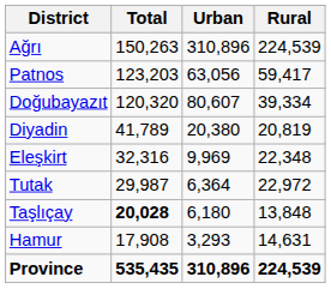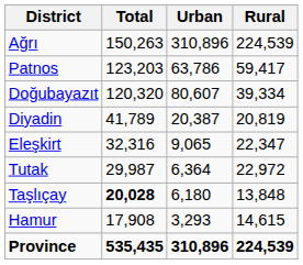Patnos | Urban: 63,056 -> 63,786
Diyadin | Urban: 20,380 -> 20,387
Eleşkirt | Urban: 9,969 -> 9,065
Eleşkirt | Rural: 22,348 -> 22,347
Hamur | Rural: 14,631 -> 14,615
